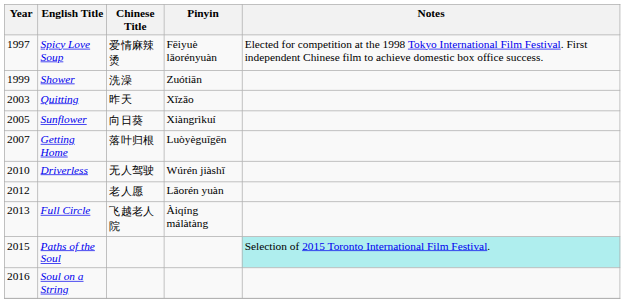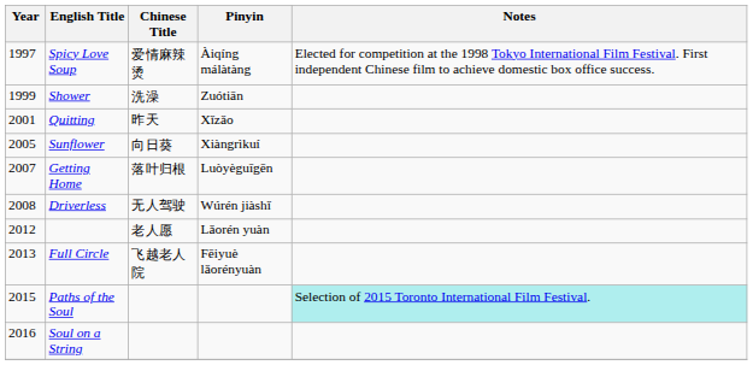Spicy Love Soup | Pinyin: Fēiyuè lǎorényuàn -> Àiqíng málàtàng
Quitting | Year: 2003 -> 2001
Driverless | Year: 2010 -> 2008
Full Circle | Pinyin: Àiqíng málàtàng -> Fēiyuè lǎorényuàn
